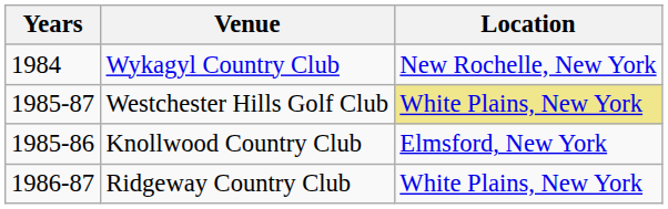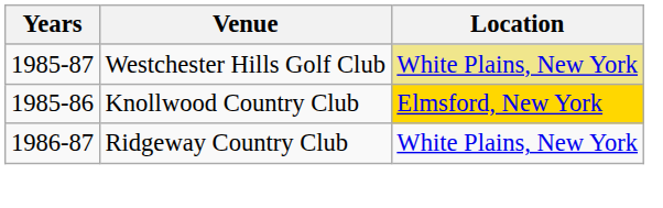- row: 1984 | Wykagyl Country Club | New Rochelle, New York
Knollwood Country Club | Location: no background -> gold background
